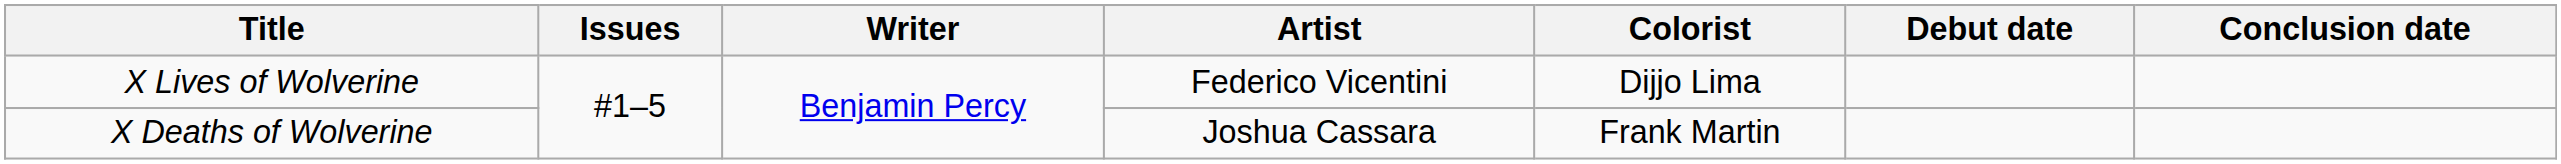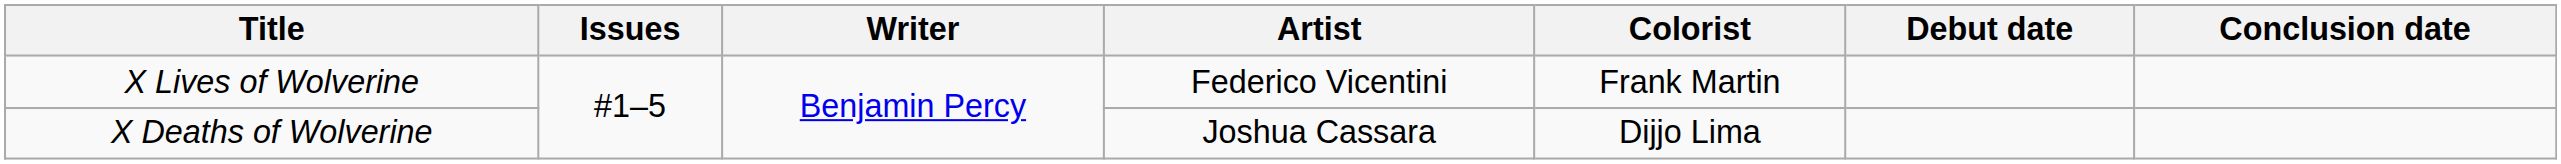X Lives of Wolverine | Colorist: Dijjo Lima -> Frank Martin
X Deaths of Wolverine | Colorist: Frank Martin -> Dijjo Lima
